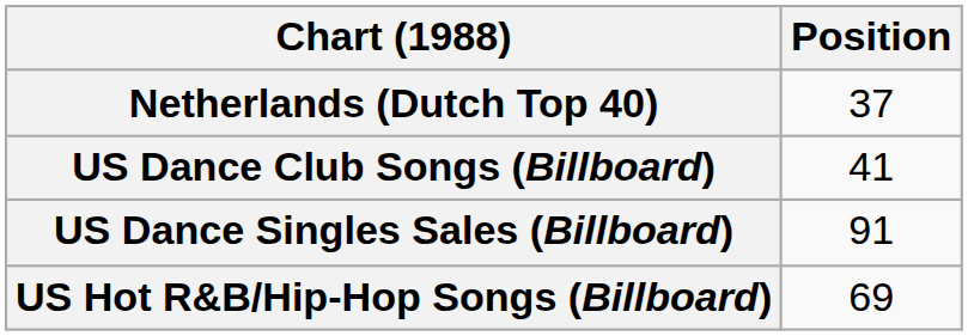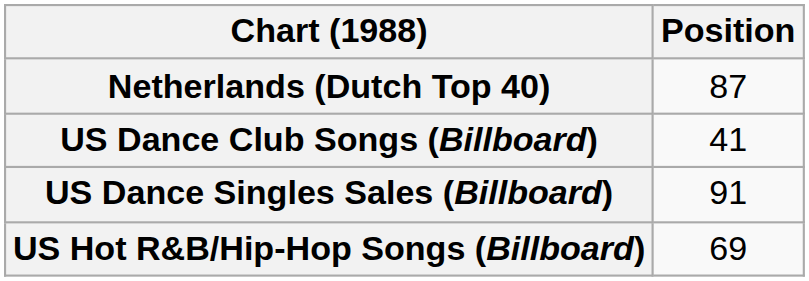Netherlands (Dutch Top 40) | Position: 37 -> 87
